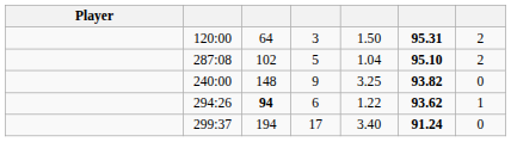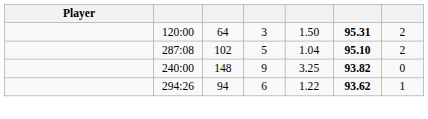294:26 | column 3: bold -> normal
- row: 299:37 | 194 | 17 | 3.40 | 91.24 | 0
